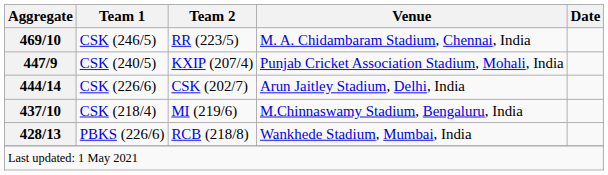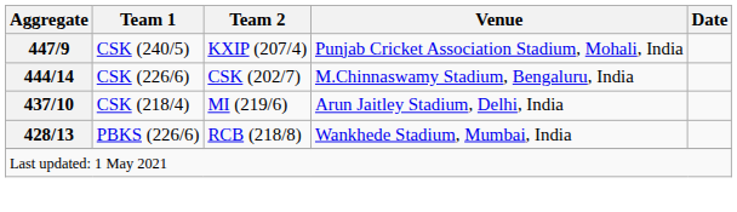- row: 469/10 | CSK (246/5) | RR (223/5) | M. A. Chidambaram Stadium, Chennai, India
CSK (226/6) | Venue: Arun Jaitley Stadium, Delhi, India -> M.Chinnaswamy Stadium, Bengaluru, India
CSK (218/4) | Venue: M.Chinnaswamy Stadium, Bengaluru, India -> Arun Jaitley Stadium, Delhi, India
